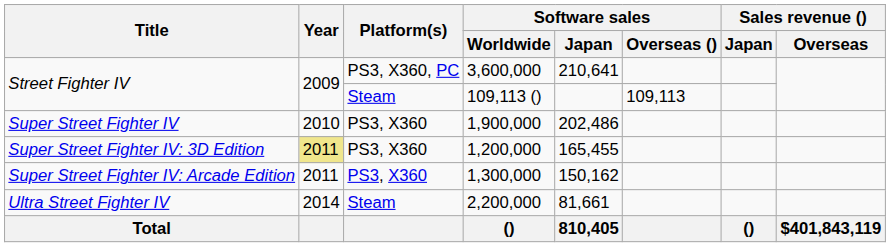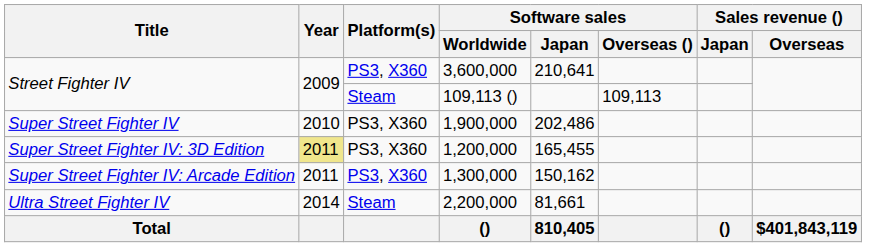3,600,000 | Platform(s): PS3, X360, PC -> PS3, X360
